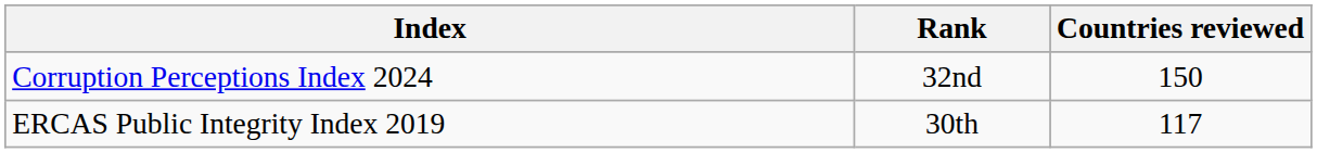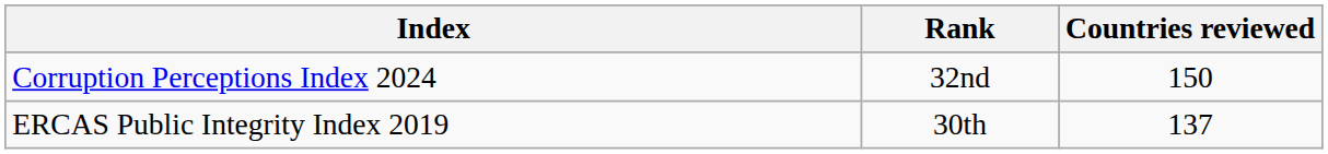ERCAS Public Integrity Index 2019 | Countries reviewed: 117 -> 137
